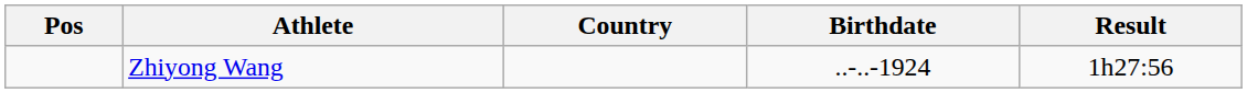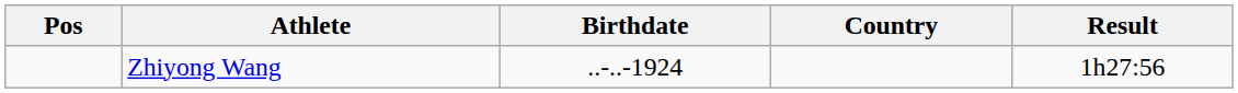columns swapped: Birthdate <-> Country
